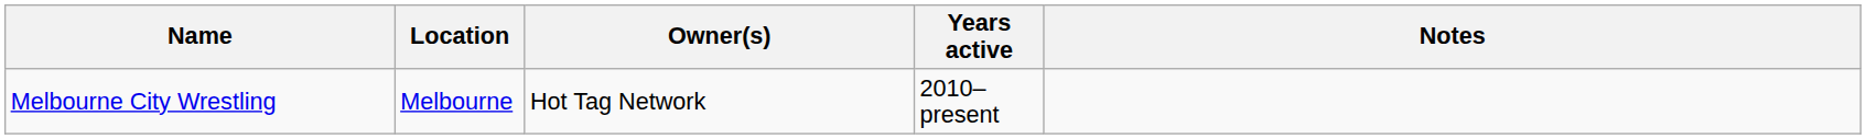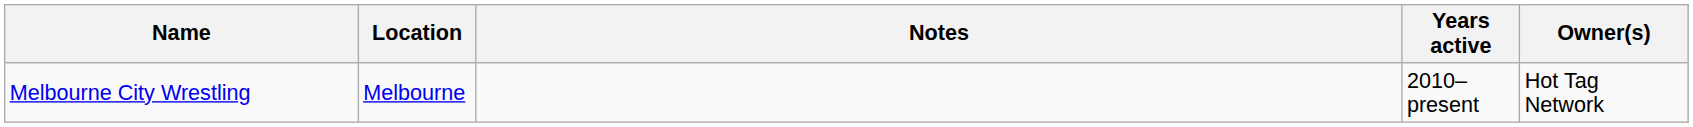columns swapped: Owner(s) <-> Notes
